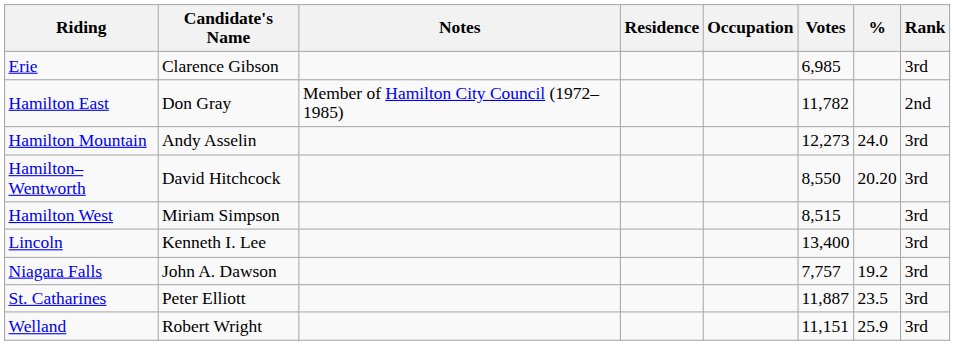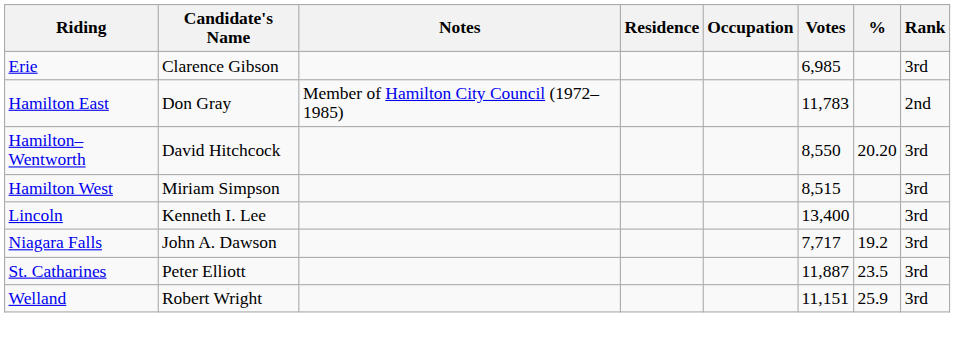Hamilton East | Votes: 11,782 -> 11,783
- row: Hamilton Mountain | Andy Asselin | 12,273 | 24.0 | 3rd
Niagara Falls | Votes: 7,757 -> 7,717
